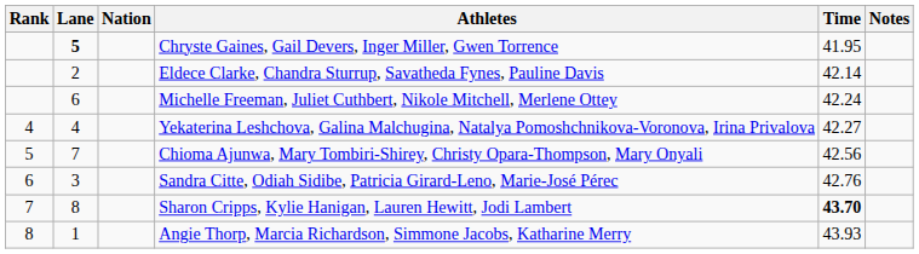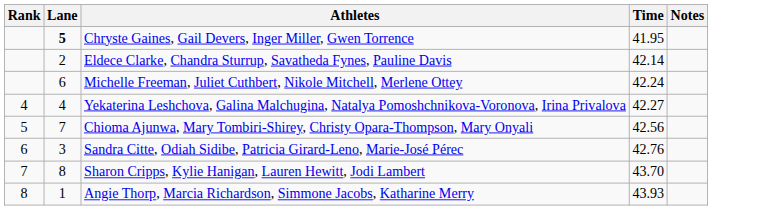- column: Nation
Sharon Cripps, Kylie Hanigan, Lauren Hewitt, Jodi Lambert | Time: bold -> normal
